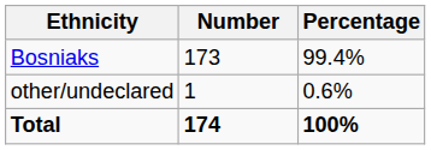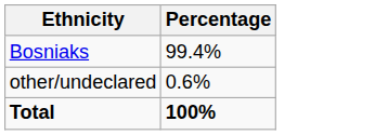- column: Number | 173 | 1 | 174
